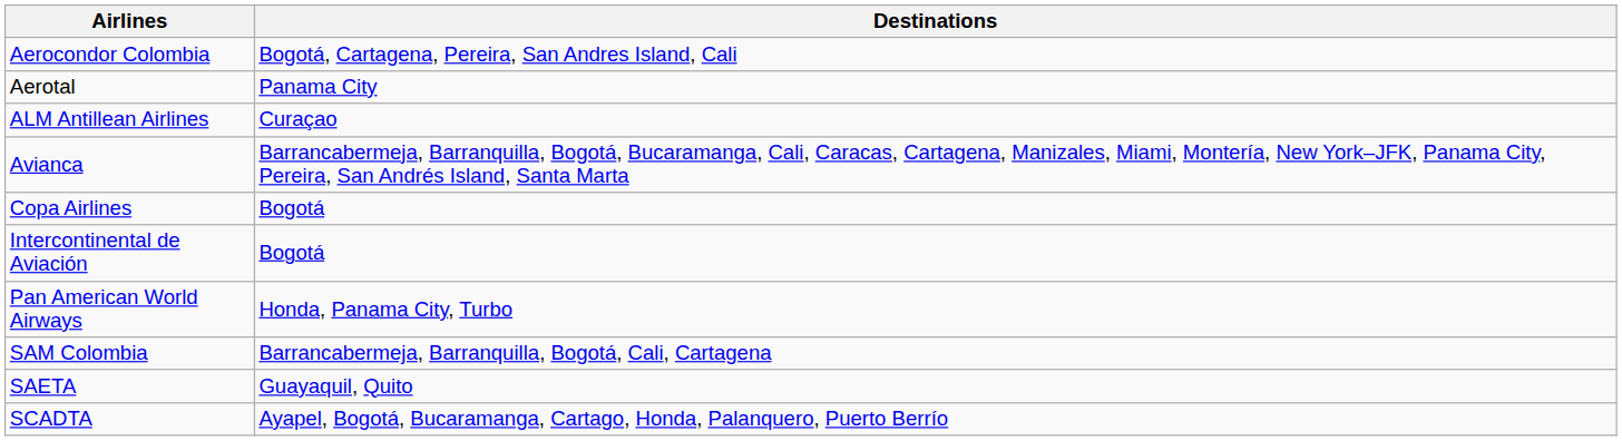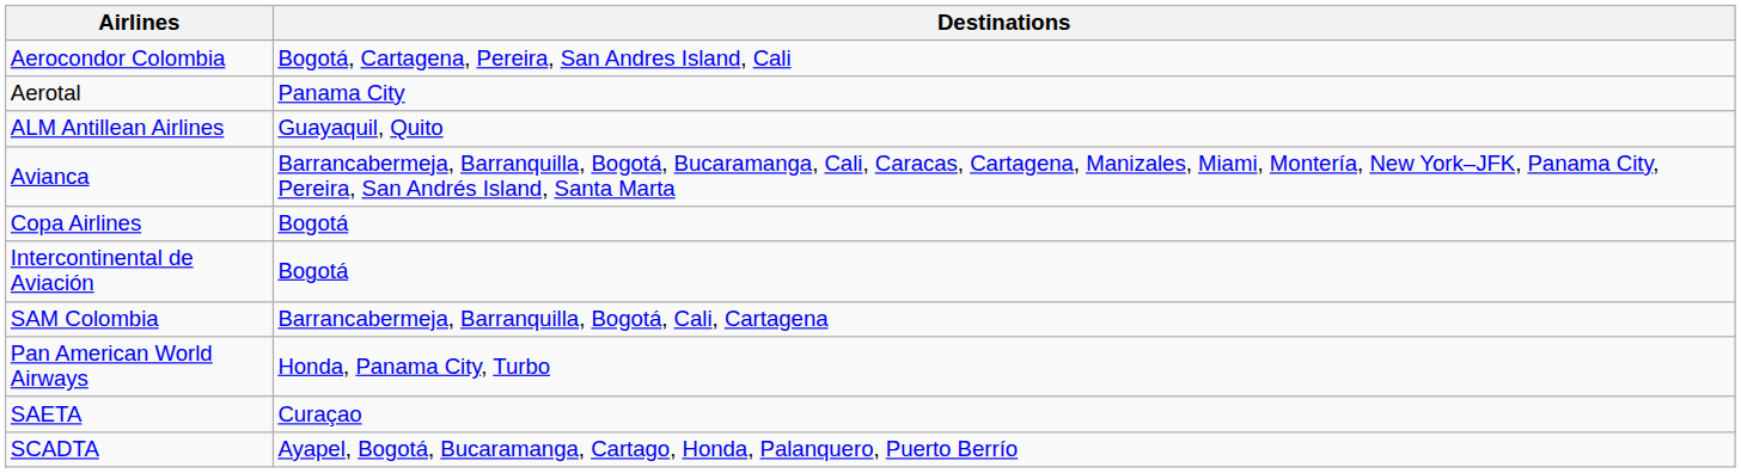ALM Antillean Airlines | Destinations: Curaçao -> Guayaquil, Quito
rows swapped: Pan American World Airways <-> SAM Colombia
SAETA | Destinations: Guayaquil, Quito -> Curaçao
